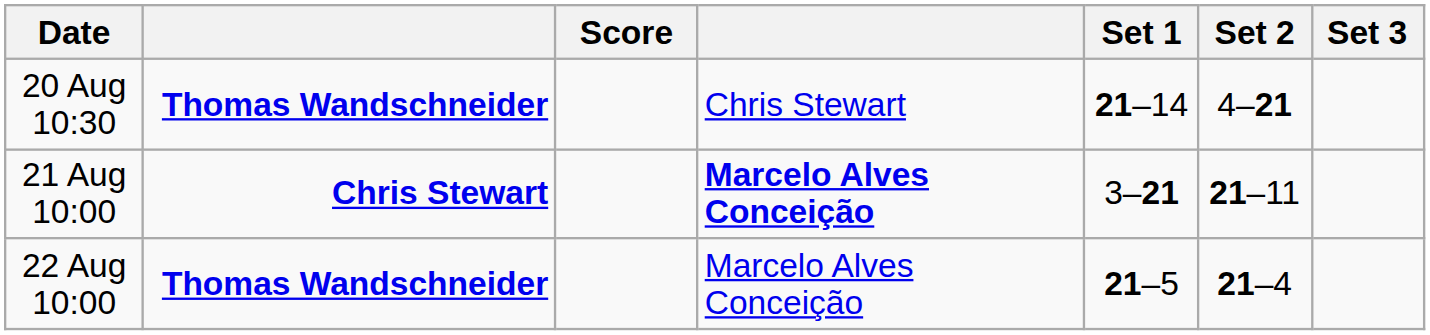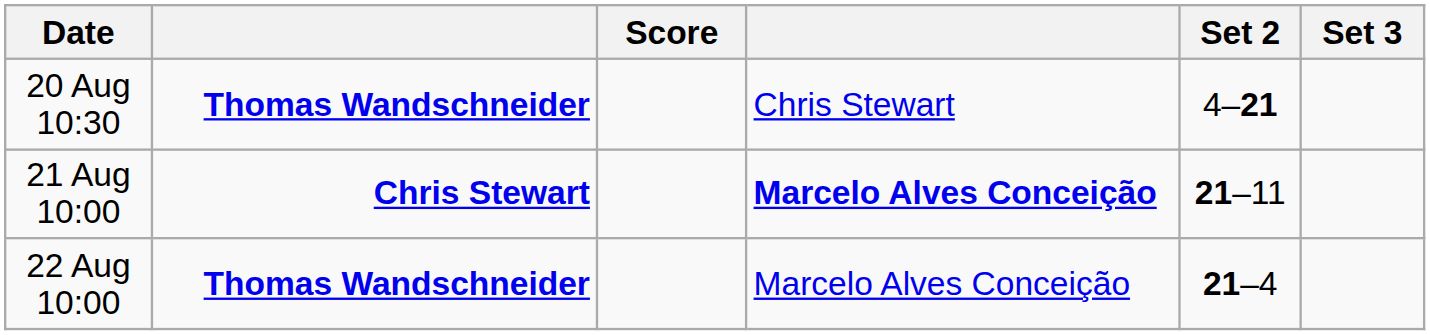- column: Set 1 | 21–14 | 3–21 | 21–5
